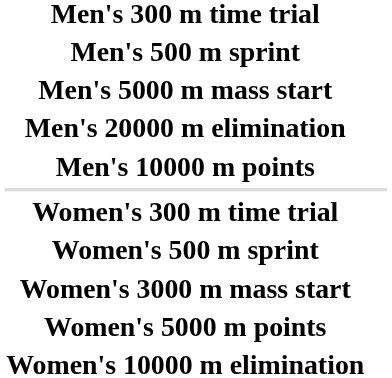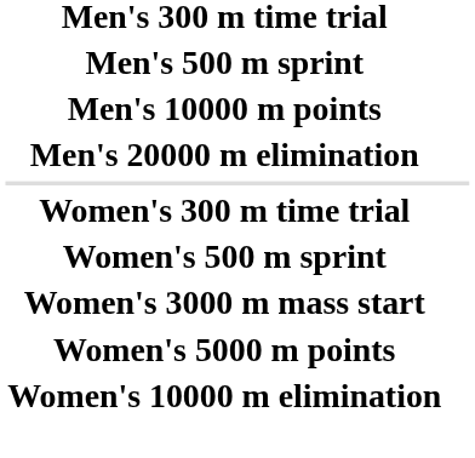- row: Men's 5000 m mass start
rows swapped: Men's 10000 m points <-> Men's 20000 m elimination
